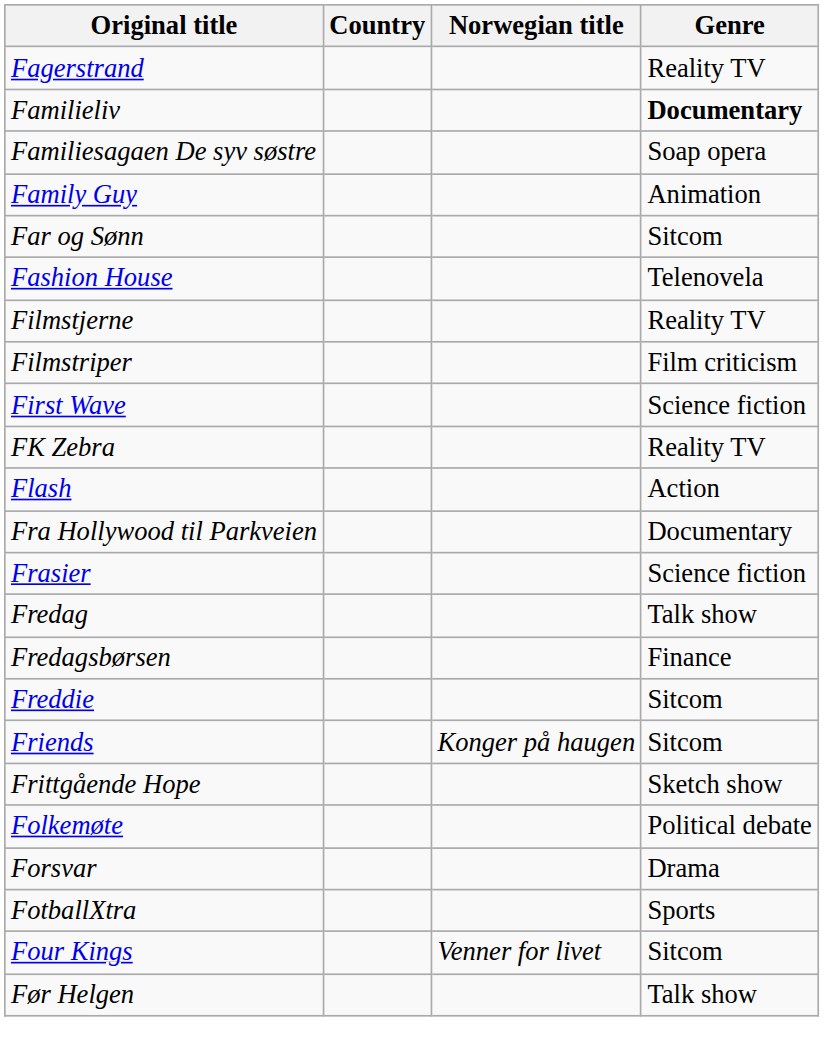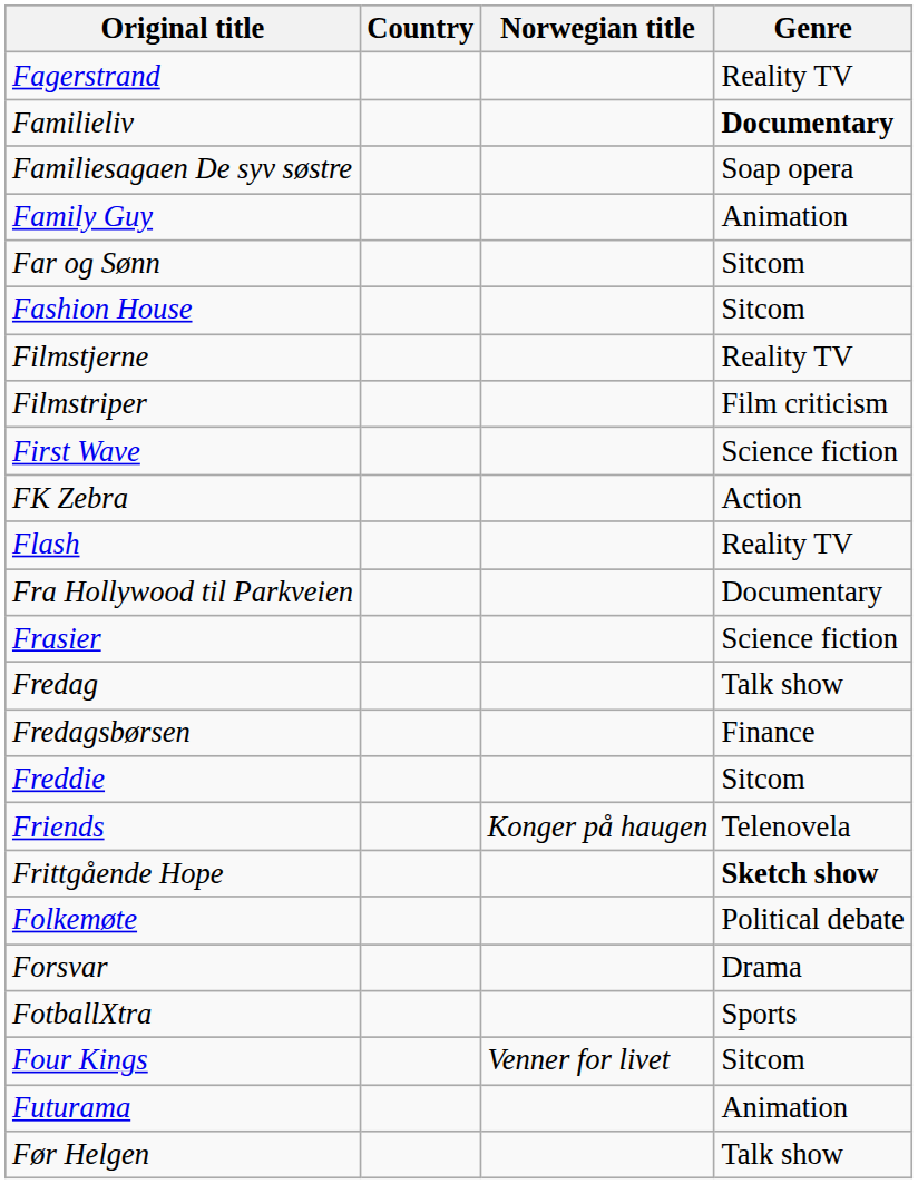Fashion House | Genre: Telenovela -> Sitcom
FK Zebra | Genre: Reality TV -> Action
Flash | Genre: Action -> Reality TV
Friends | Genre: Sitcom -> Telenovela
Frittgående Hope | Genre: normal -> bold
+ row: Futurama | Animation
